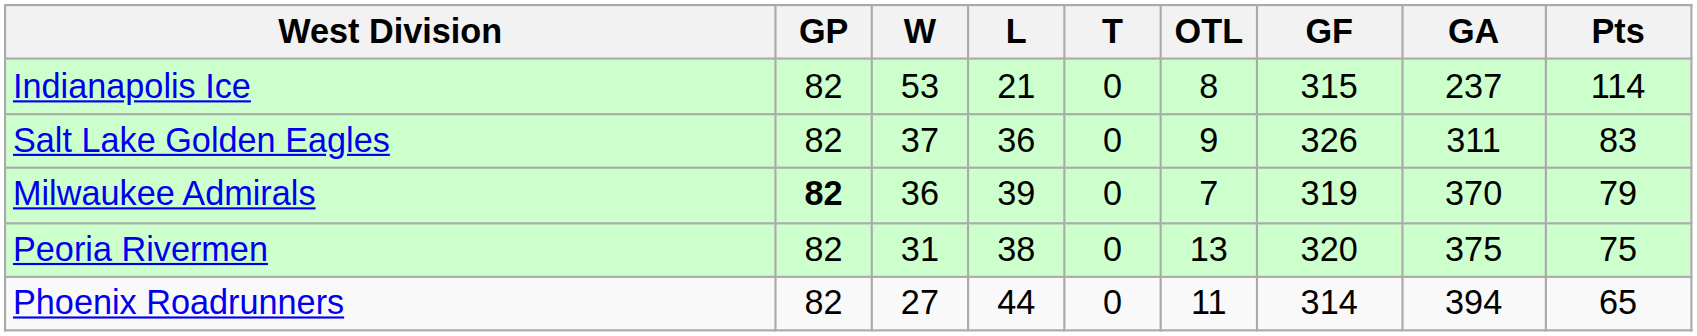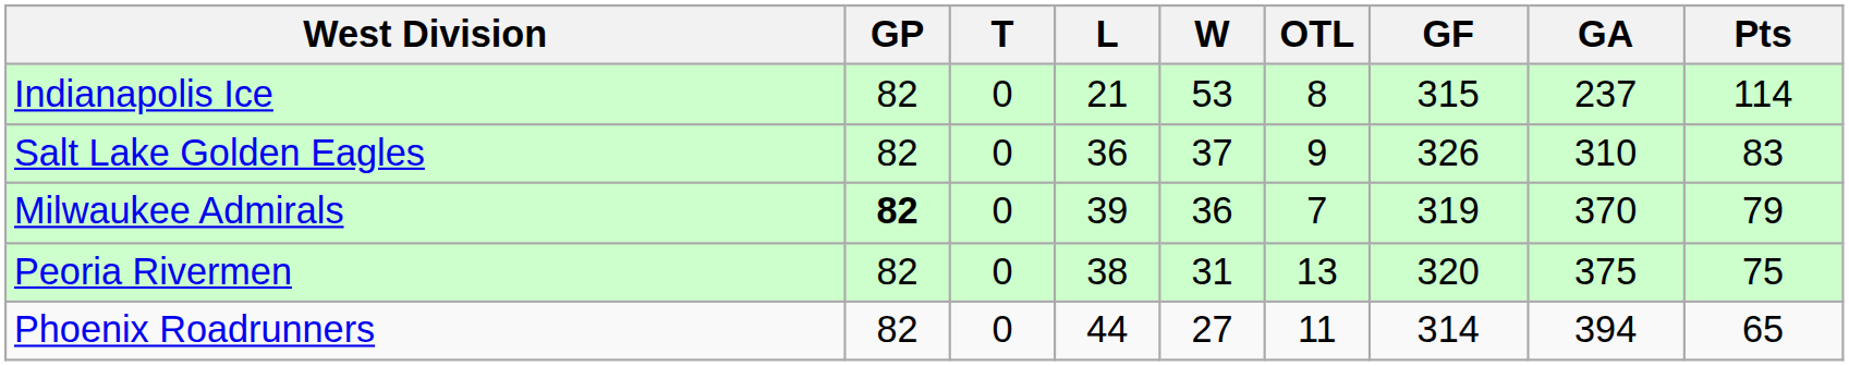columns swapped: W <-> T
Salt Lake Golden Eagles | GA: 311 -> 310
